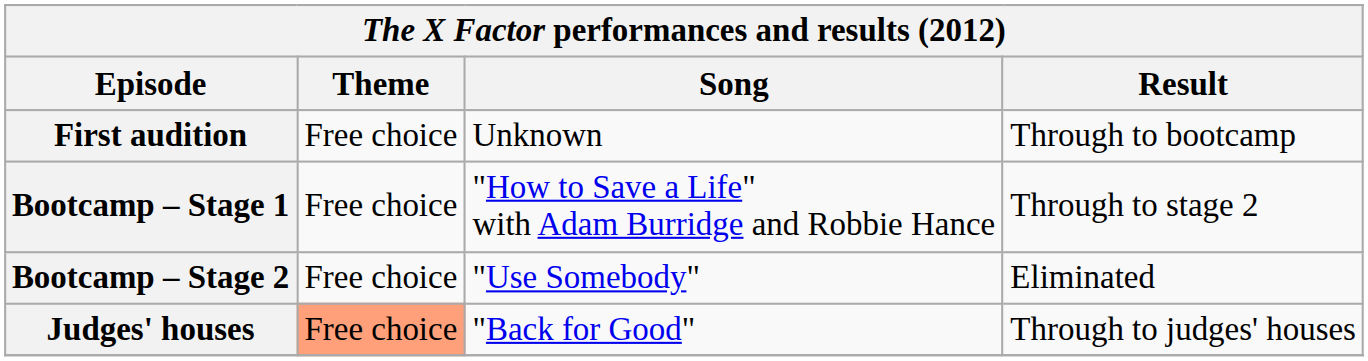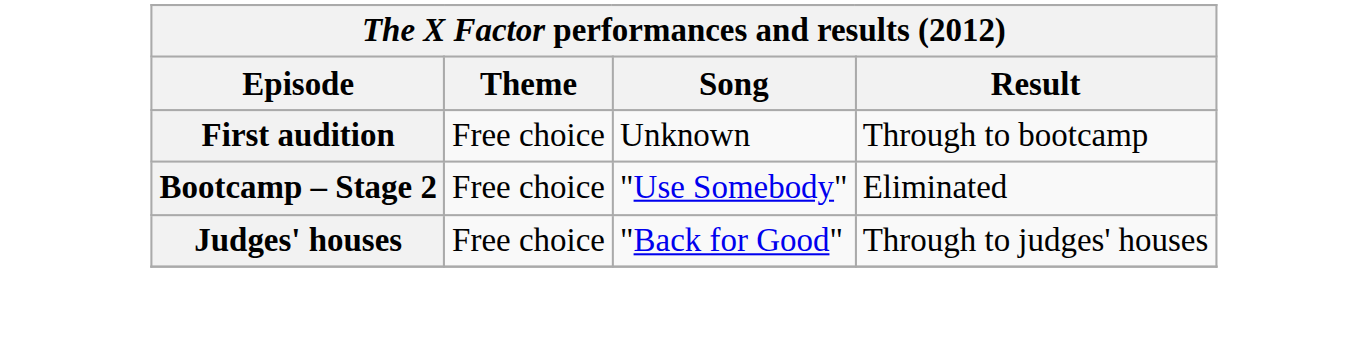- row: Bootcamp – Stage 1 | Free choice | "How to Save a Life" with Adam Burridge and Robbie Hance | Through to stage 2
Judges' houses | Theme: lightsalmon background -> no background
